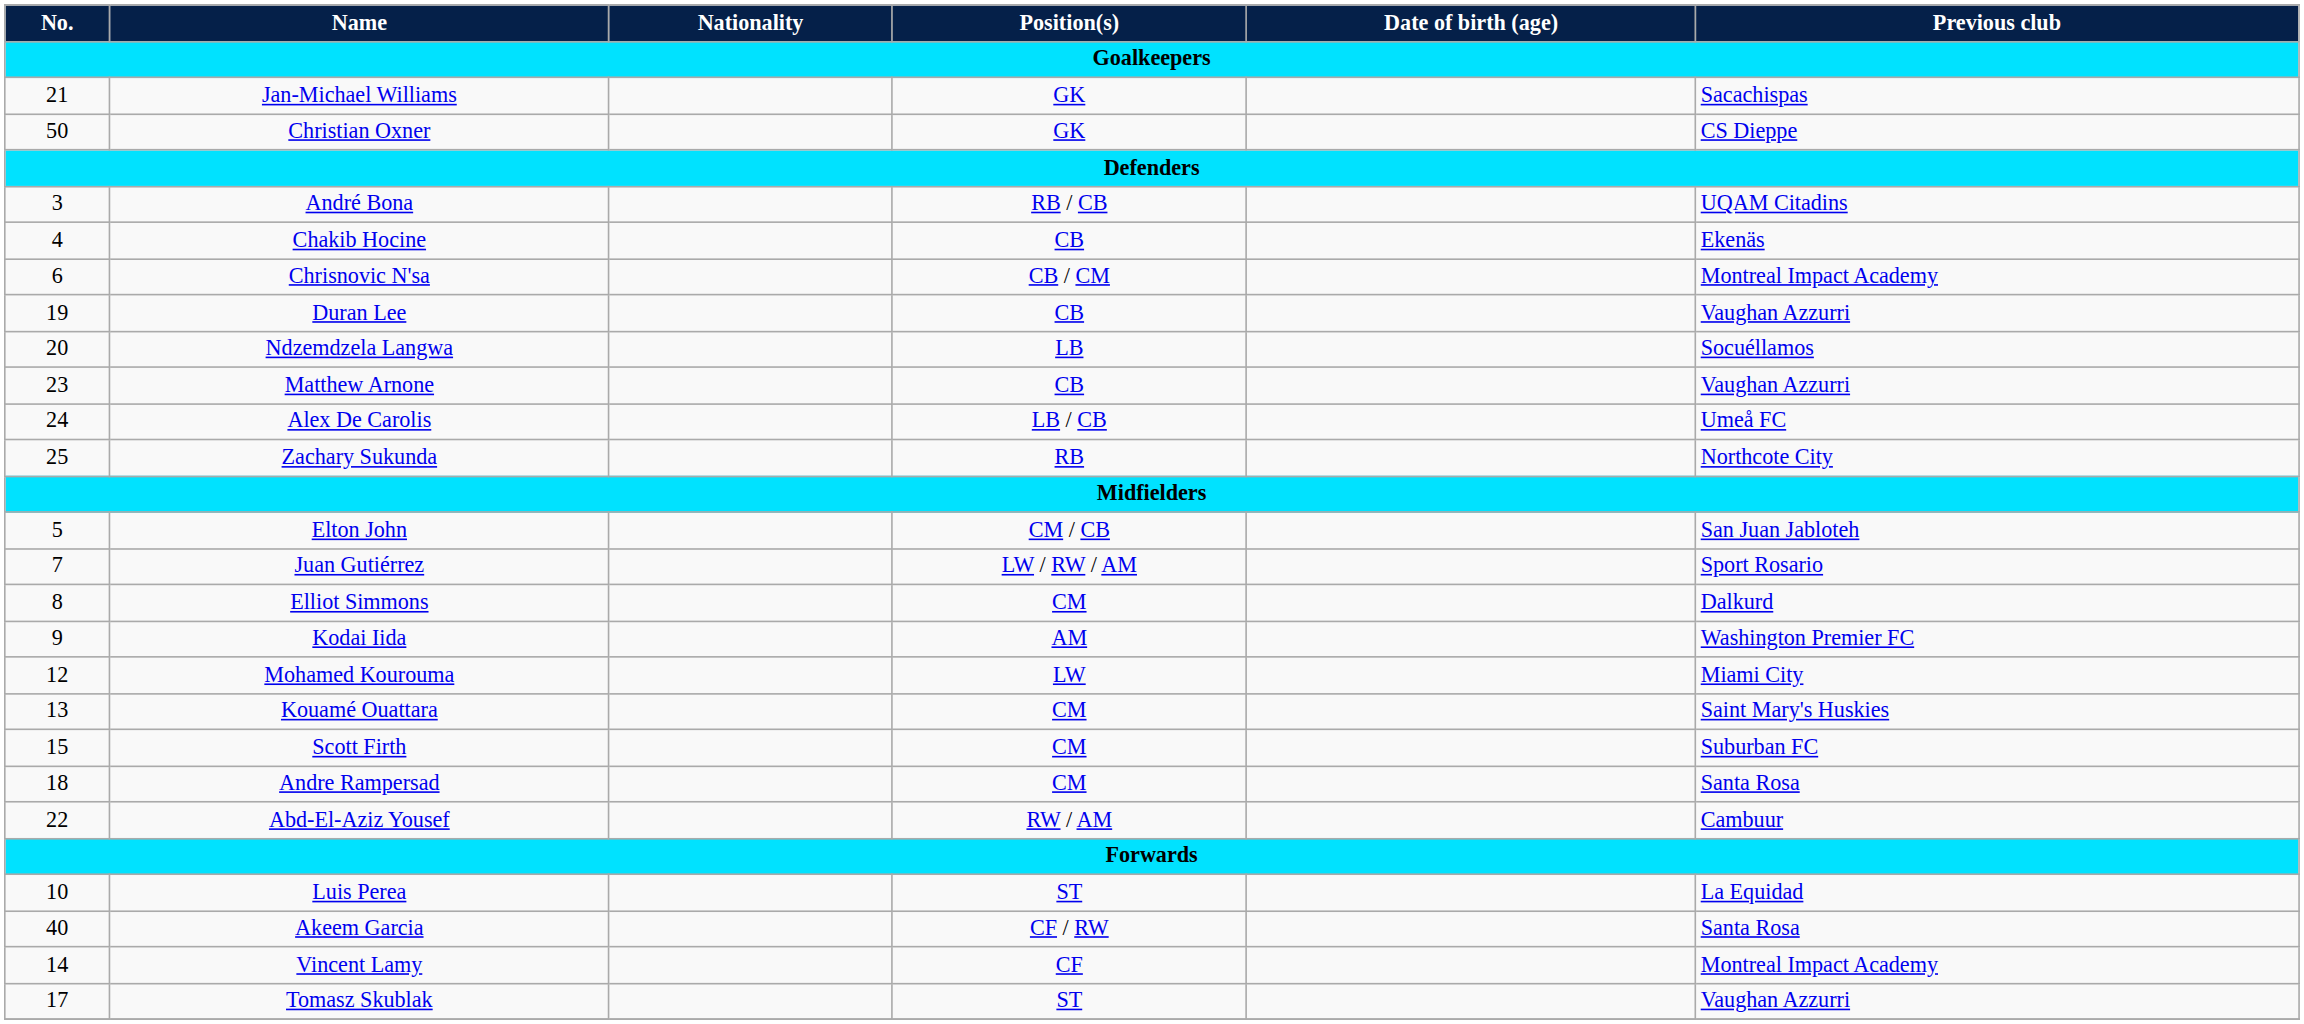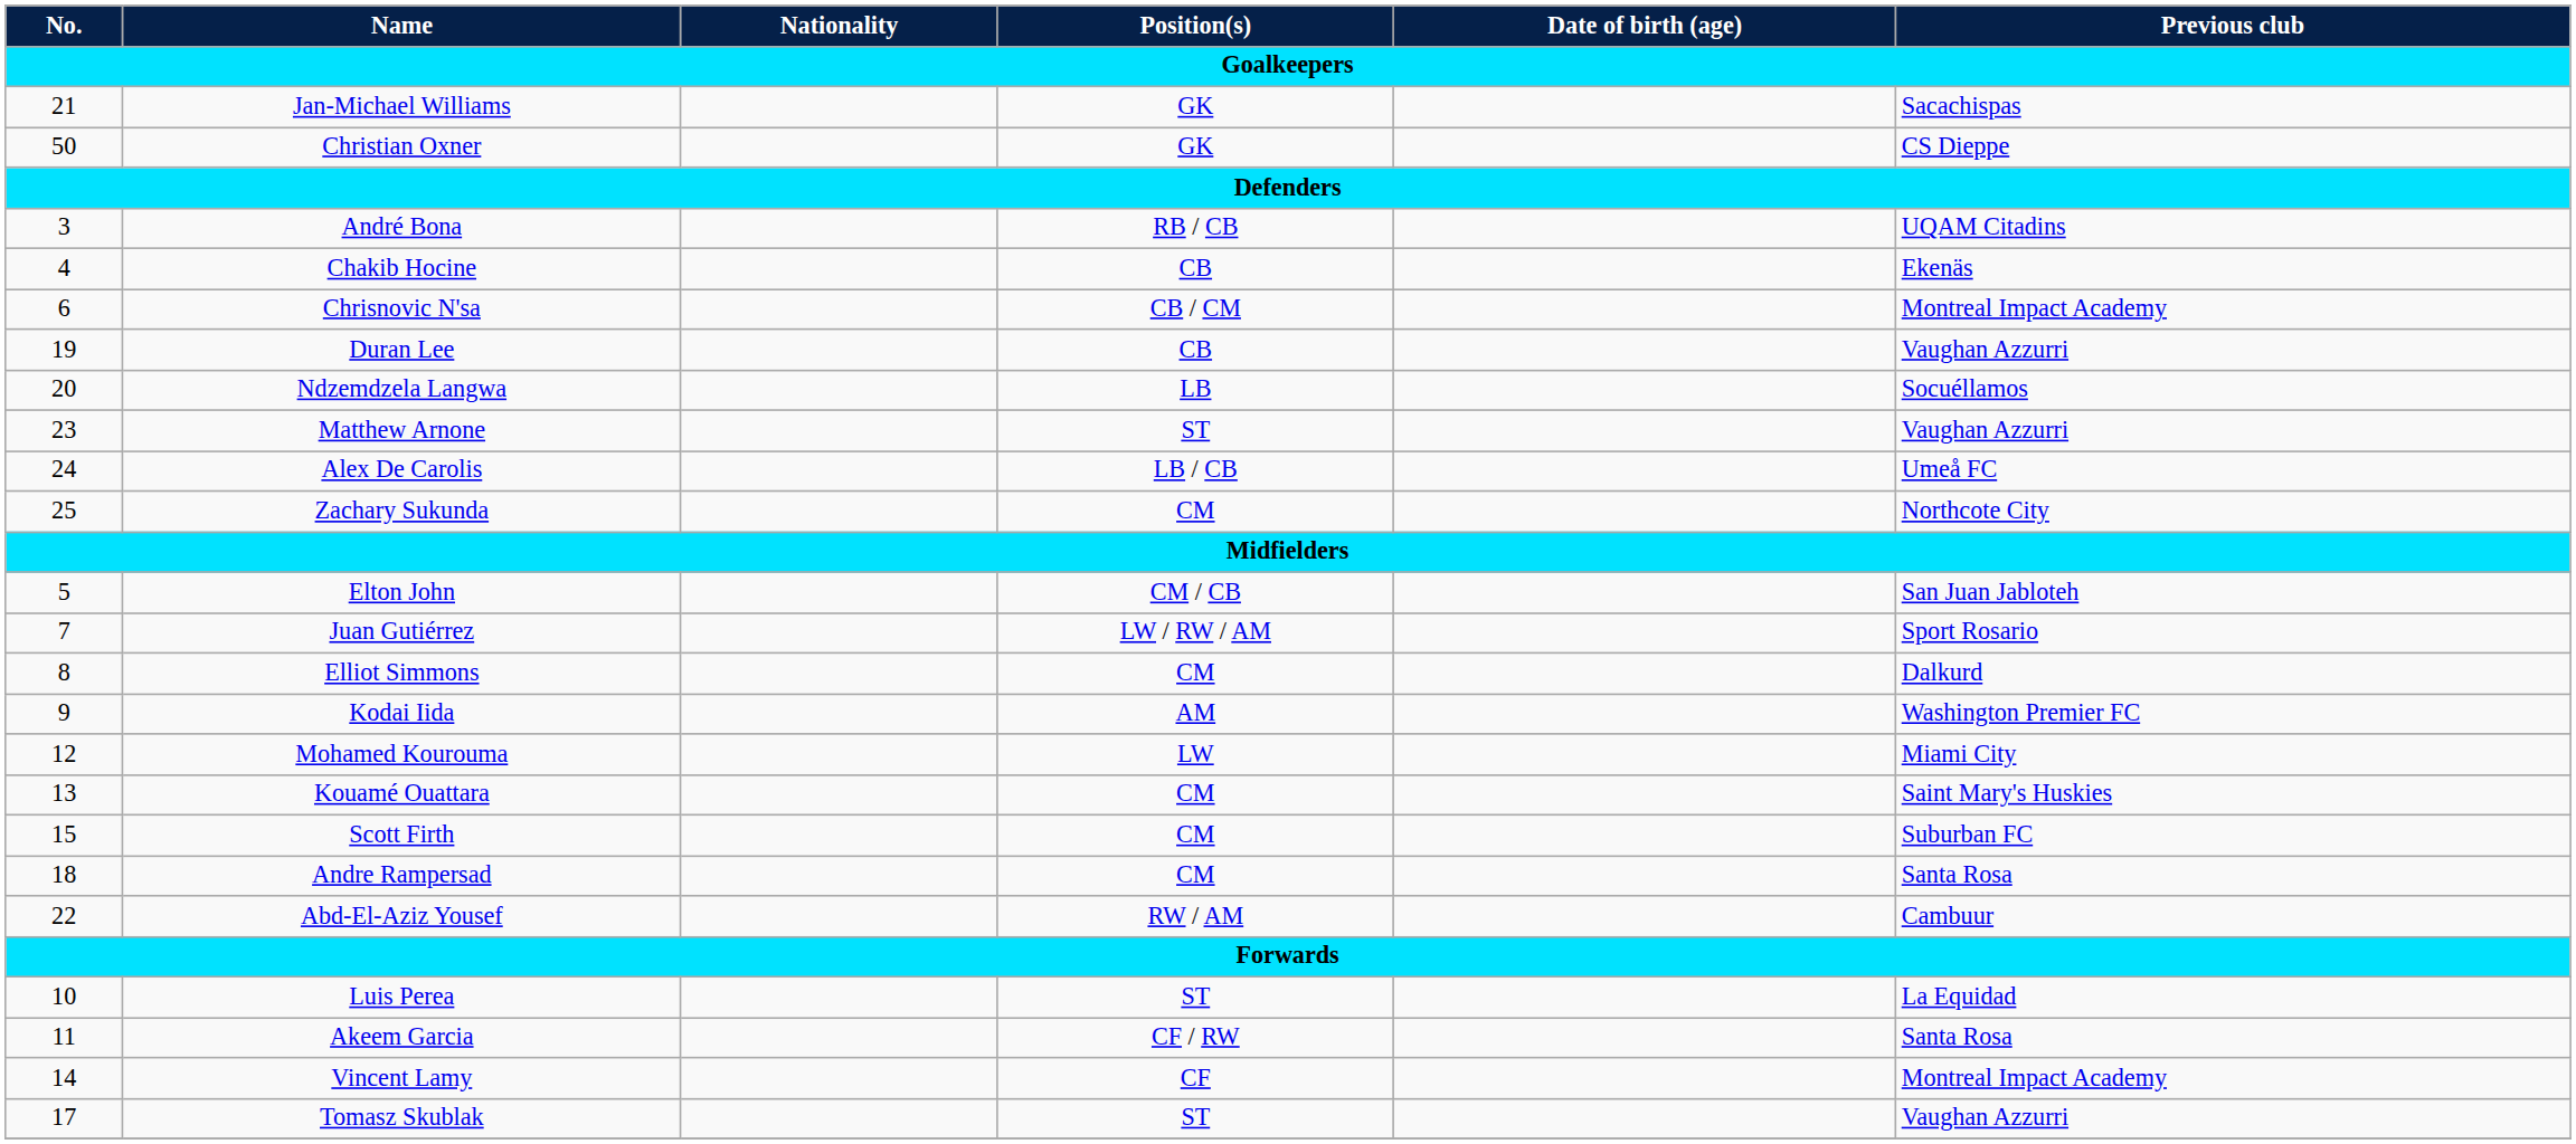Matthew Arnone | Position(s): CB -> ST
Zachary Sukunda | Position(s): RB -> CM
Akeem Garcia | No.: 40 -> 11
